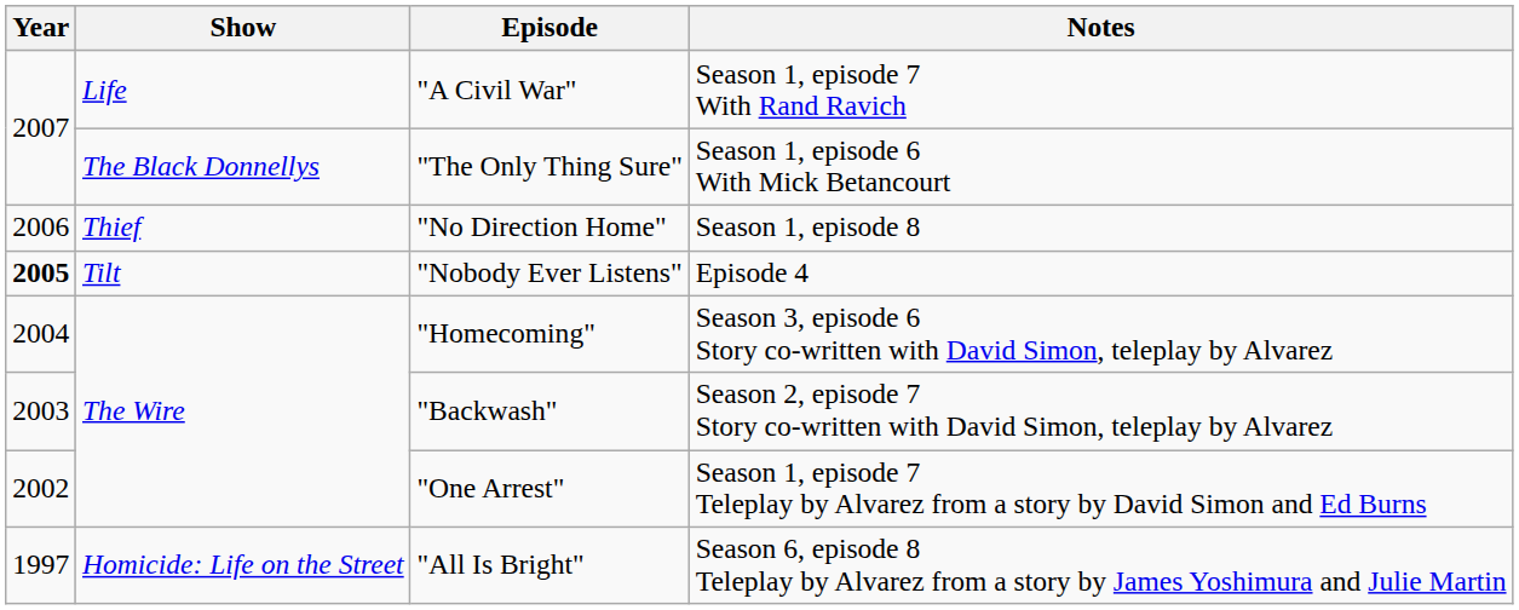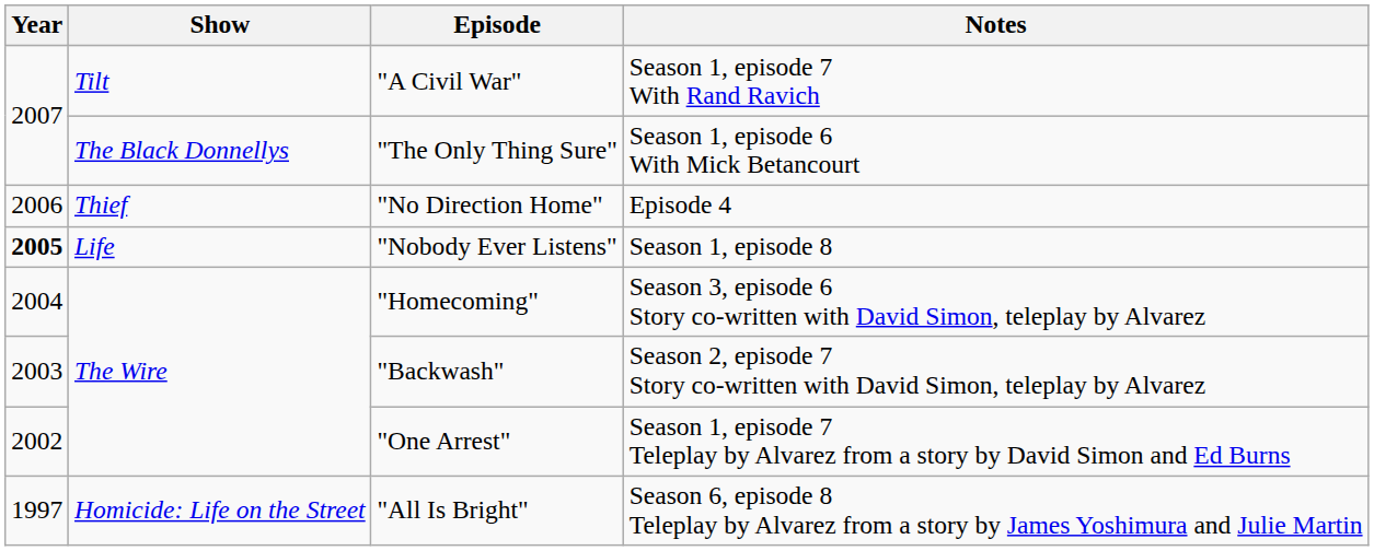"A Civil War" | Show: Life -> Tilt
"No Direction Home" | Notes: Season 1, episode 8 -> Episode 4
"Nobody Ever Listens" | Show: Tilt -> Life
"Nobody Ever Listens" | Notes: Episode 4 -> Season 1, episode 8
